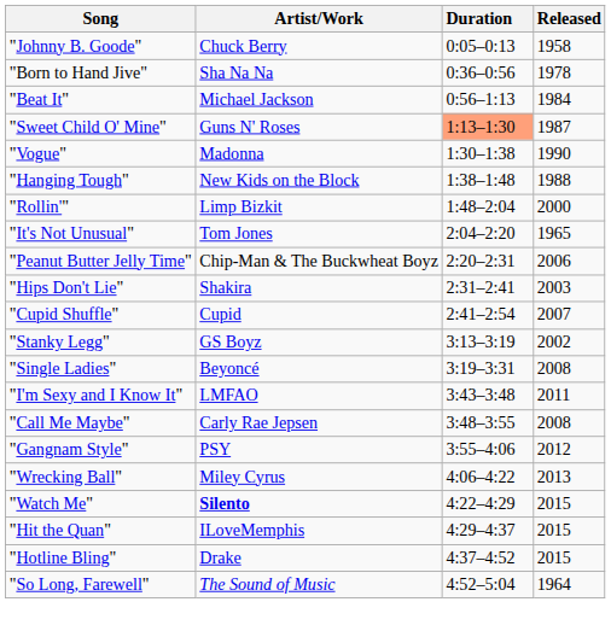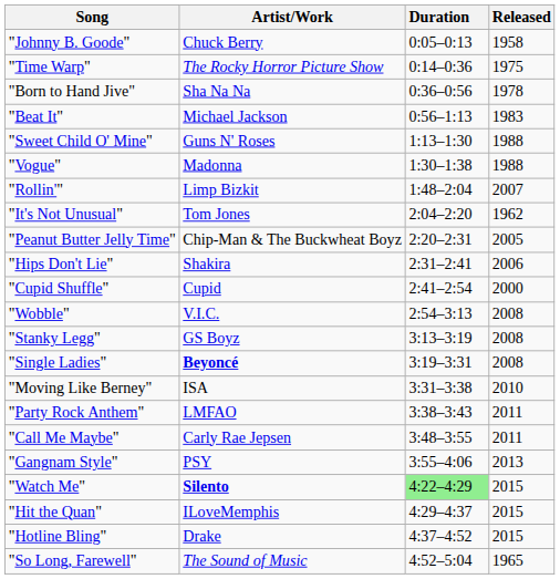+ row: "Time Warp" | The Rocky Horror Picture Show | 0:14–0:36 | 1975
"Beat It" | Released: 1984 -> 1983
"Sweet Child O' Mine" | Duration: lightsalmon background -> no background
"Sweet Child O' Mine" | Released: 1987 -> 1988
"Vogue" | Released: 1990 -> 1988
- row: "Hanging Tough" | New Kids on the Block | 1:38–1:48 | 1988
"Rollin'" | Released: 2000 -> 2007
"It's Not Unusual" | Released: 1965 -> 1962
"Peanut Butter Jelly Time" | Released: 2006 -> 2005
"Hips Don't Lie" | Released: 2003 -> 2006
"Cupid Shuffle" | Released: 2007 -> 2000
+ row: "Wobble" | V.I.C. | 2:54–3:13 | 2008
"Stanky Legg" | Released: 2002 -> 2008
"Single Ladies" | Artist/Work: normal -> bold
+ row: "Moving Like Berney" | ISA | 3:31–3:38 | 2010
+ row: "Party Rock Anthem" | LMFAO | 3:38–3:43 | 2011
- row: "I'm Sexy and I Know It" | LMFAO | 3:43–3:48 | 2011
"Call Me Maybe" | Released: 2008 -> 2011
"Gangnam Style" | Released: 2012 -> 2013
- row: "Wrecking Ball" | Miley Cyrus | 4:06–4:22 | 2013
"Watch Me" | Duration: no background -> lightgreen background
"So Long, Farewell" | Released: 1964 -> 1965
